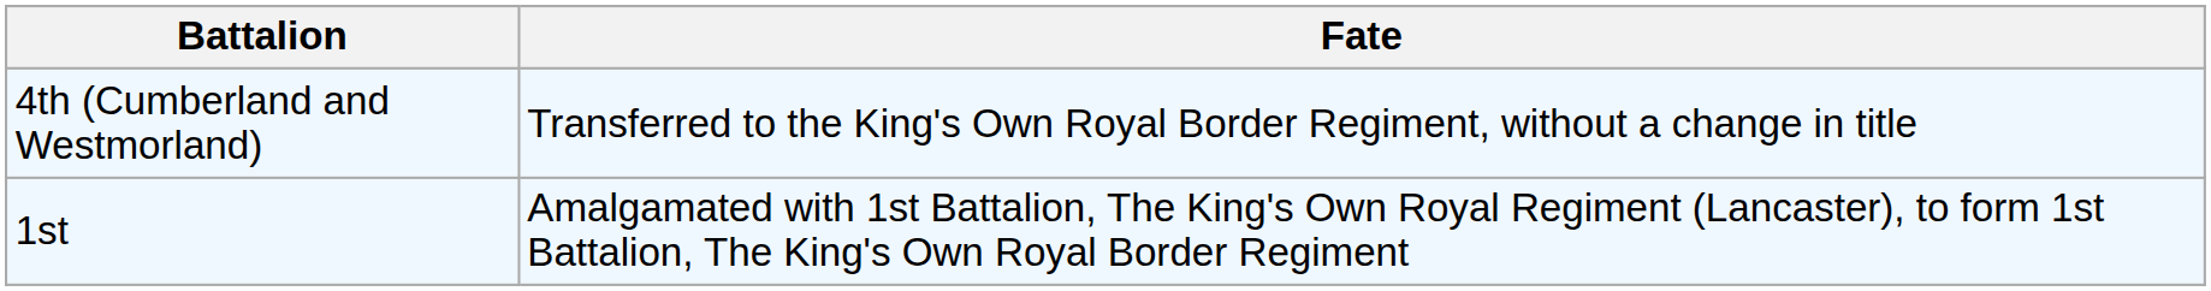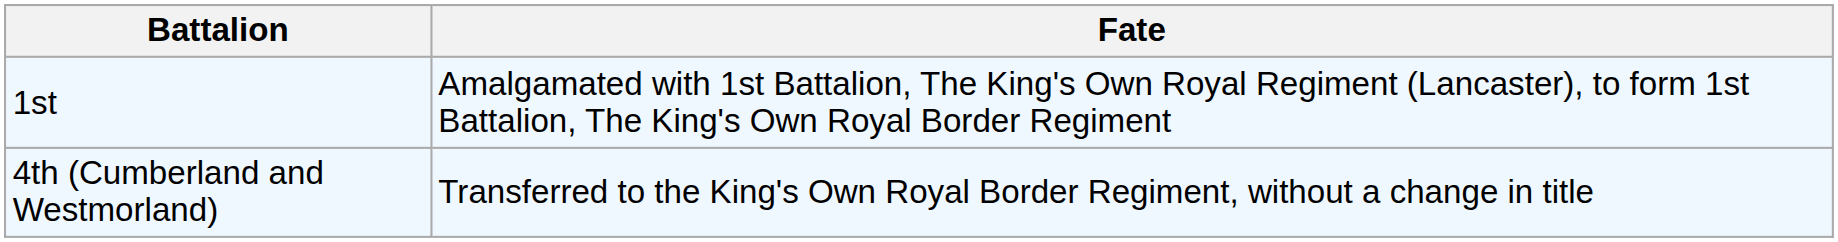rows swapped: 1st <-> 4th (Cumberland and Westmorland)
